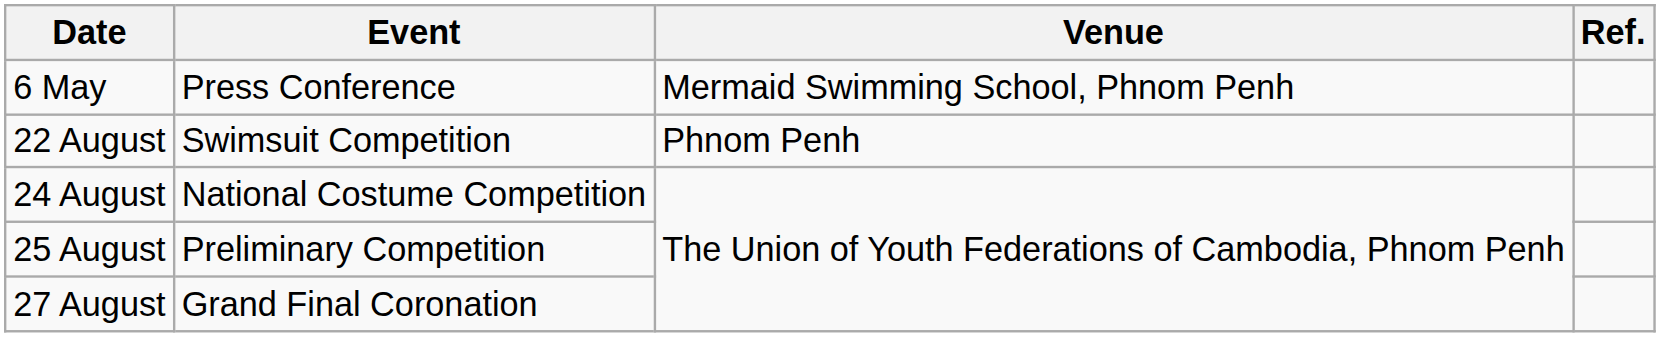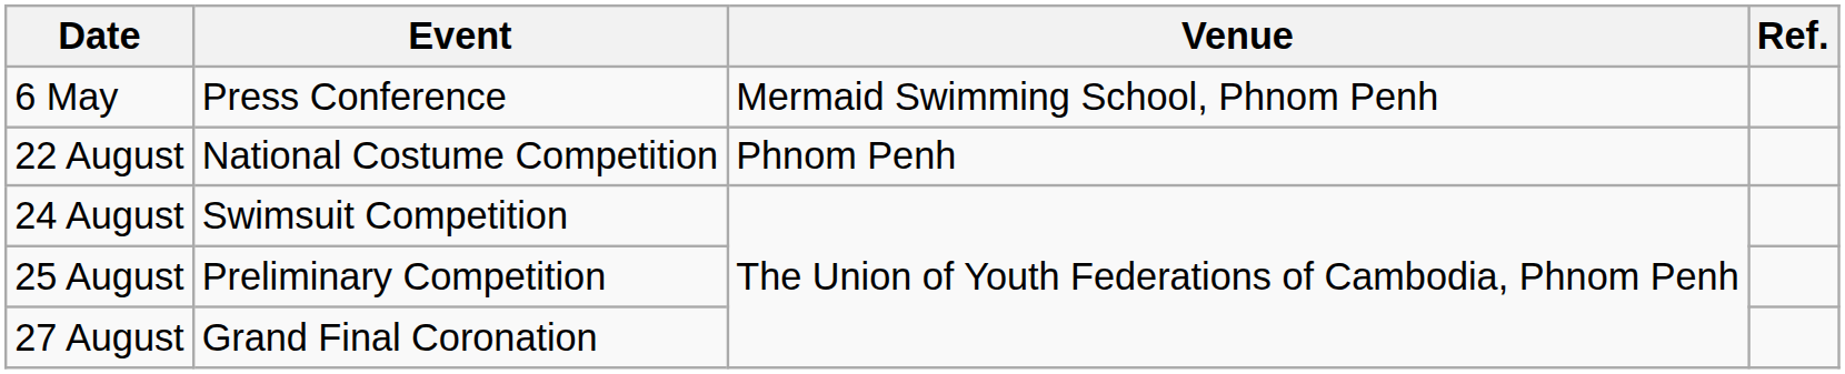22 August | Event: Swimsuit Competition -> National Costume Competition
24 August | Event: National Costume Competition -> Swimsuit Competition
